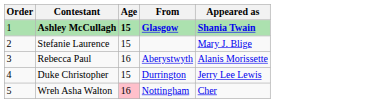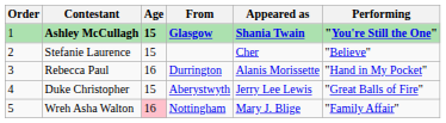+ column: Performing | "You're Still the One" | "Believe" | "Hand in My Pocket" | "Great Balls of Fire" | "Family Affair"
Stefanie Laurence | Appeared as: Mary J. Blige -> Cher
Rebecca Paul | From: Aberystwyth -> Durrington
Duke Christopher | From: Durrington -> Aberystwyth
Wreh Asha Walton | Appeared as: Cher -> Mary J. Blige
